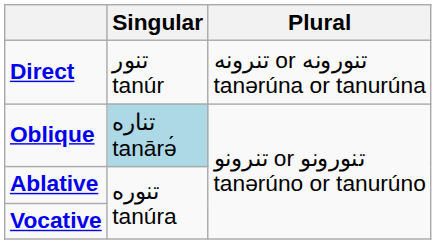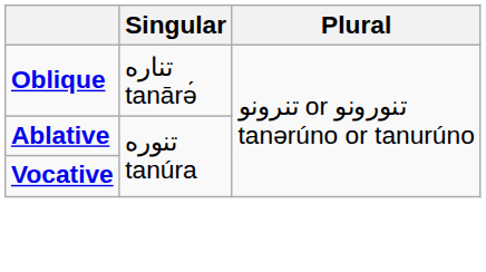- row: Direct | تنور tanúr | تنرونه or تنورونه tanərúna or tanurúna
Oblique | Singular: lightblue background -> no background
